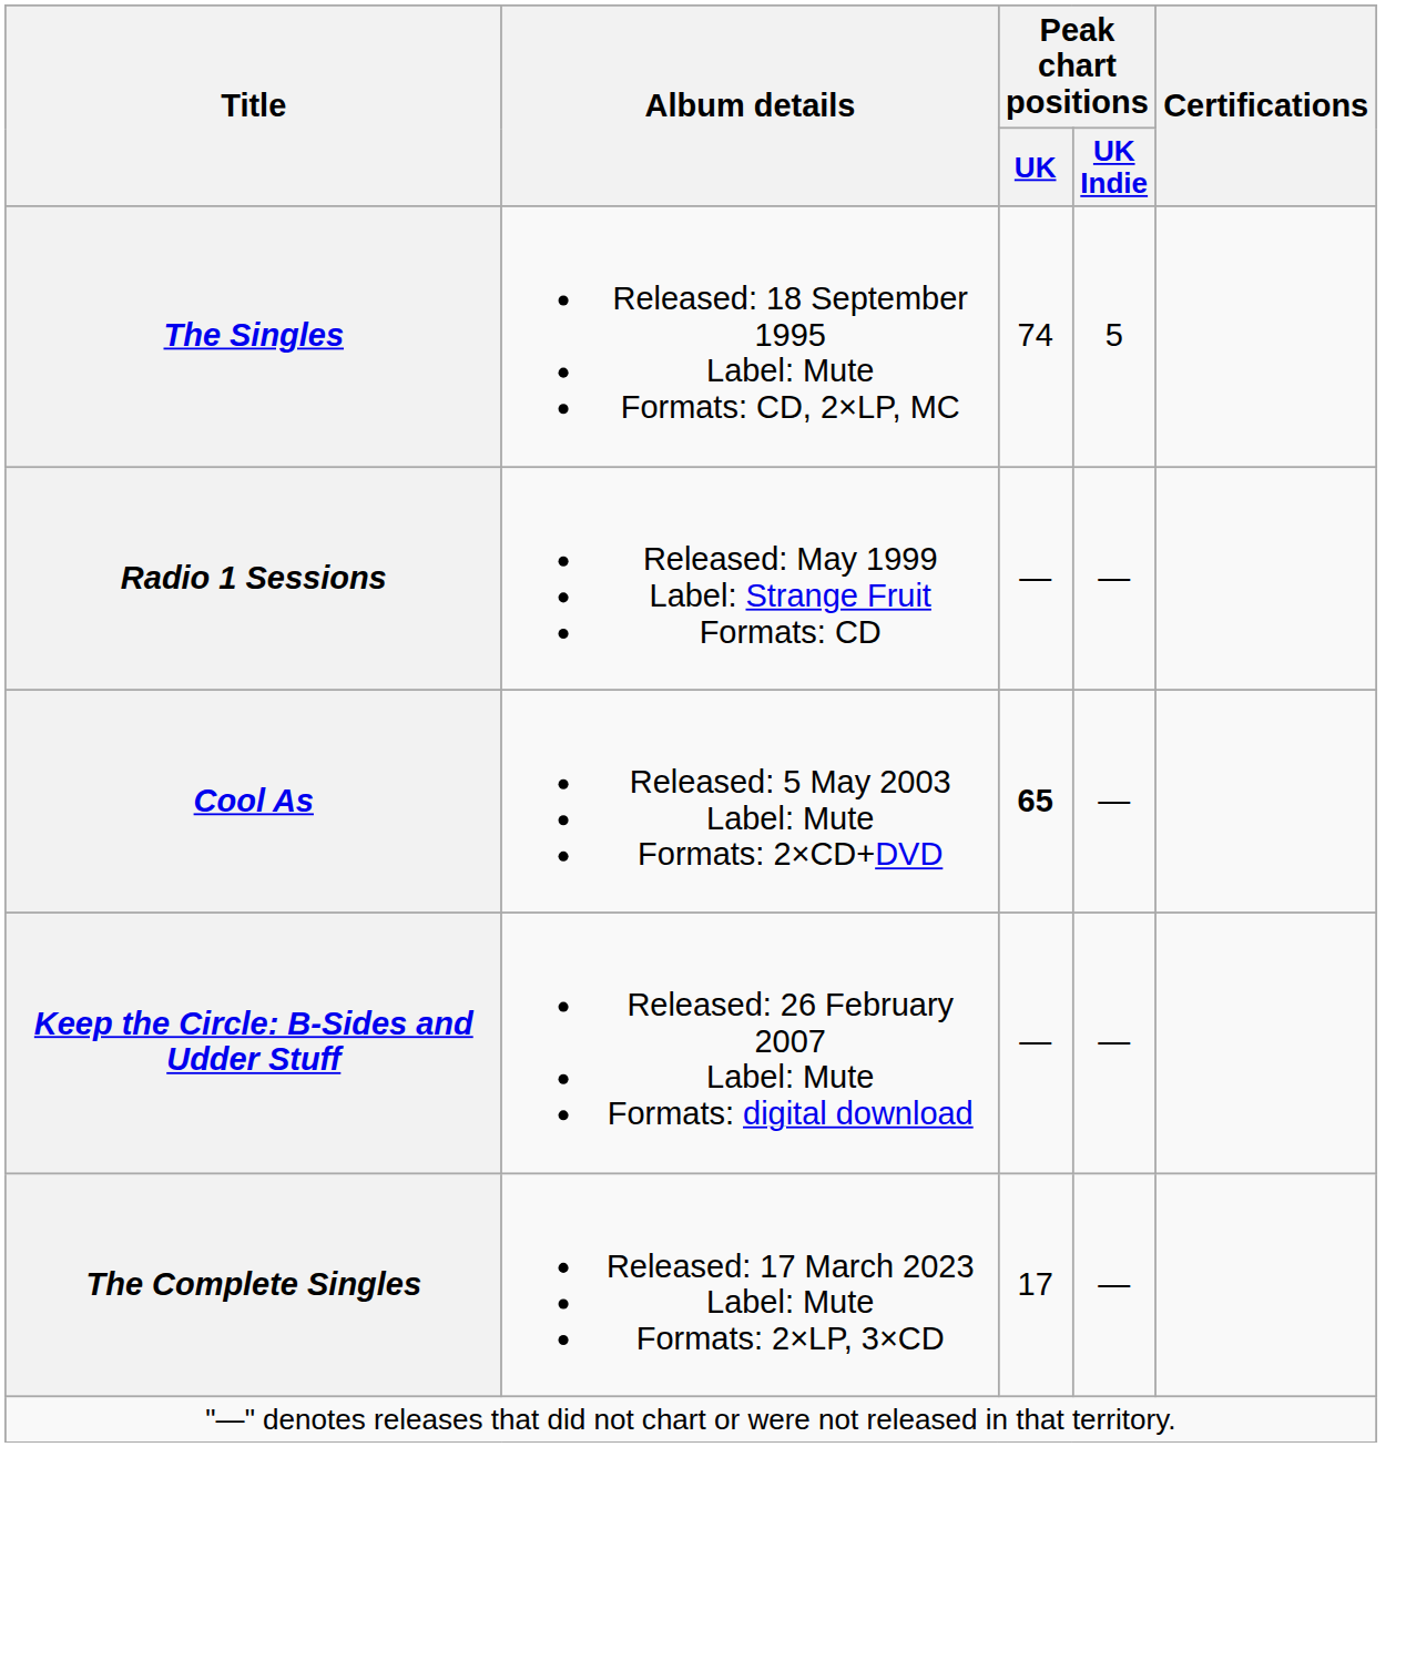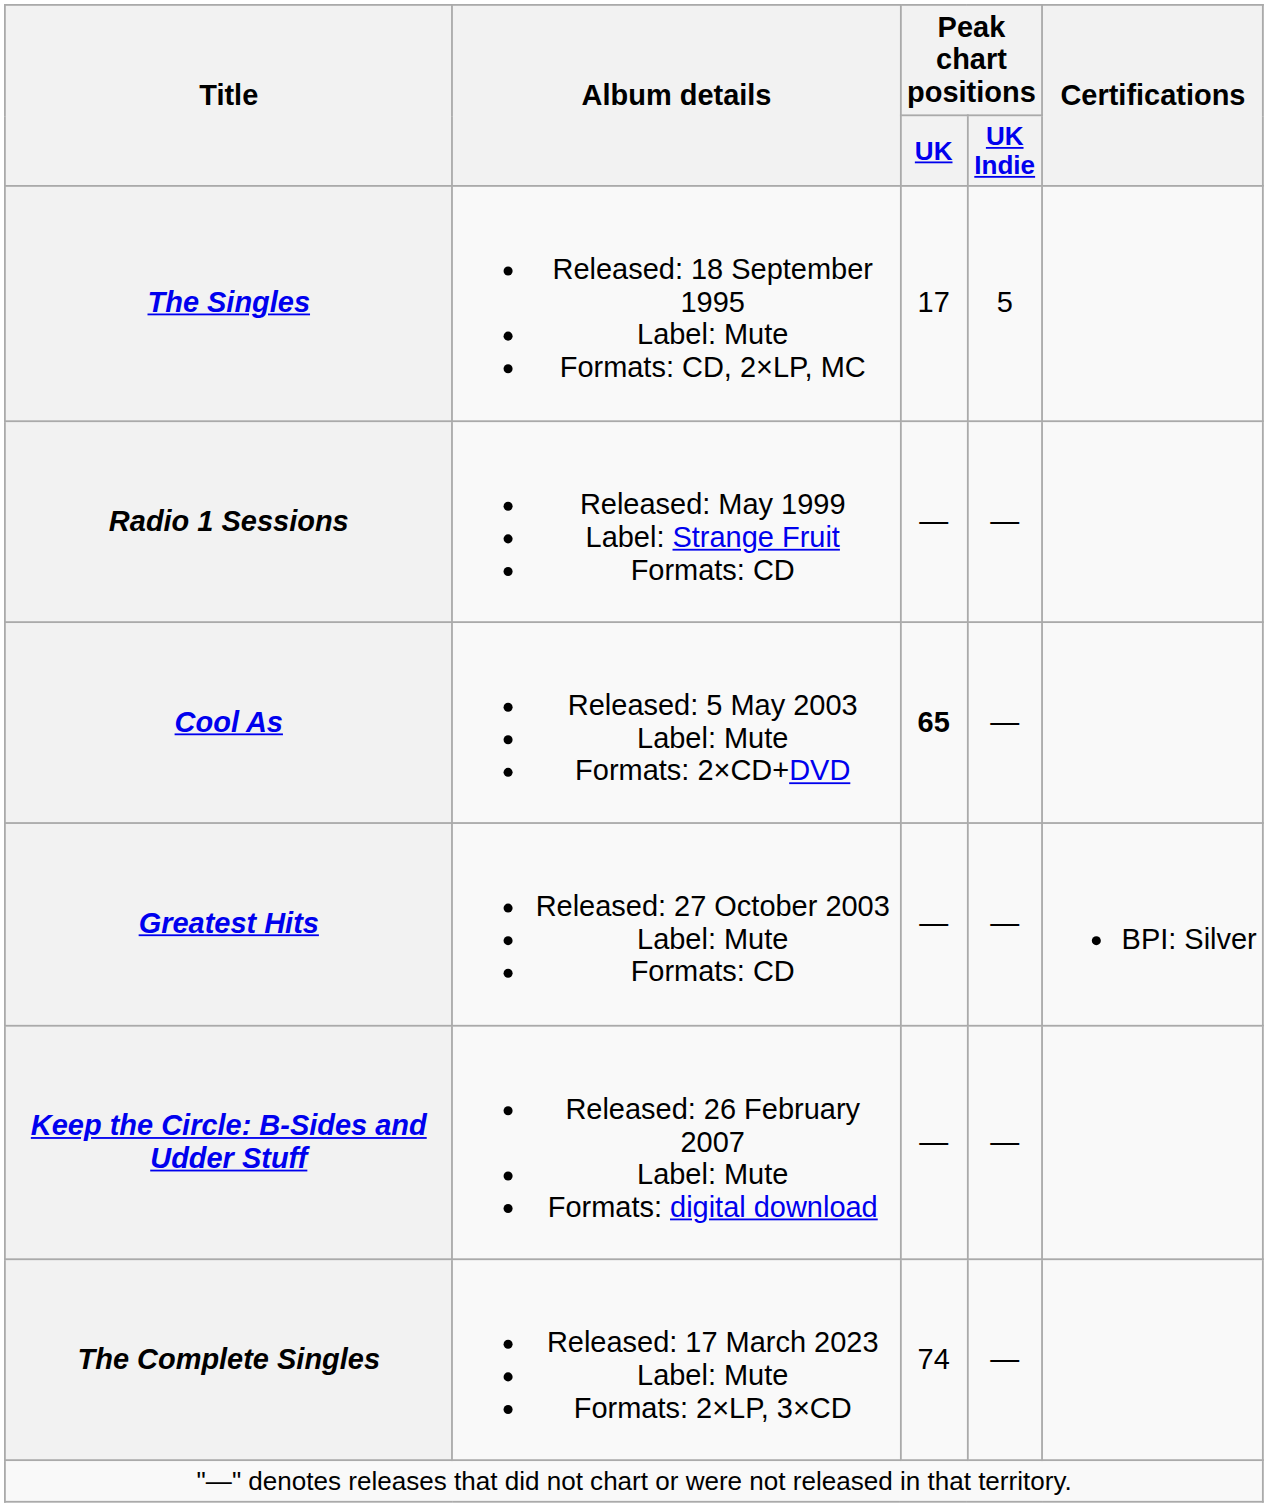The Singles | Peak chart positions / UK: 74 -> 17
+ row: Greatest Hits | Released: 27 October 2003 Label: Mute Formats: CD | — | — | BPI: Silver
The Complete Singles | Peak chart positions / UK: 17 -> 74
